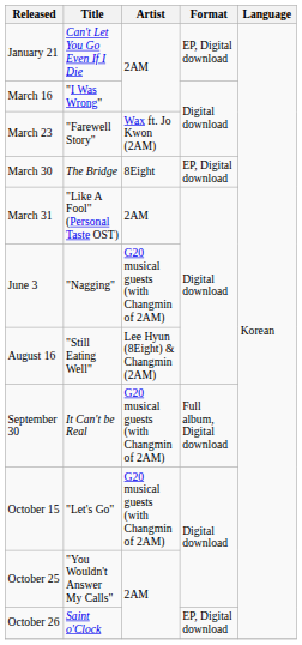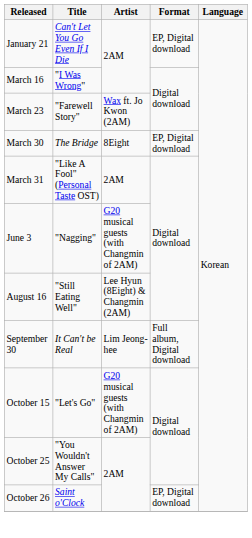September 30 | Artist: G20 musical guests (with Changmin of 2AM) -> Lim Jeong-hee
